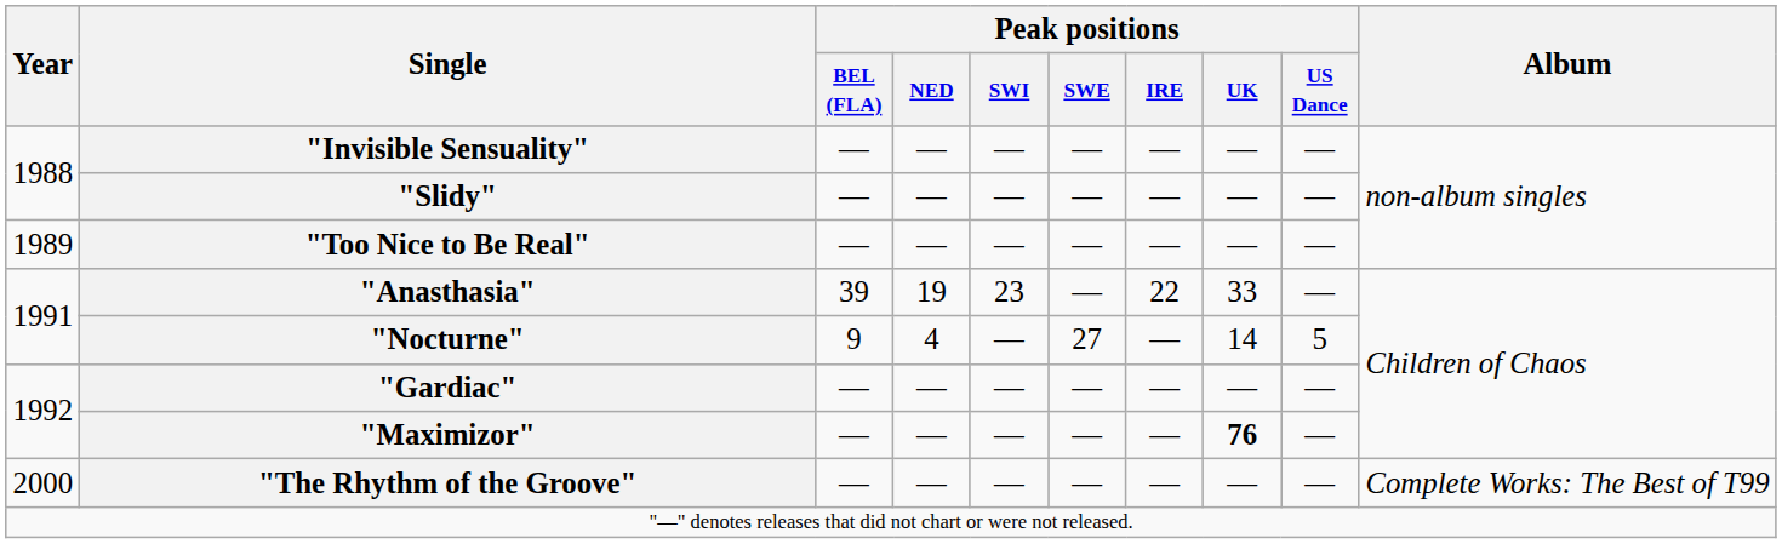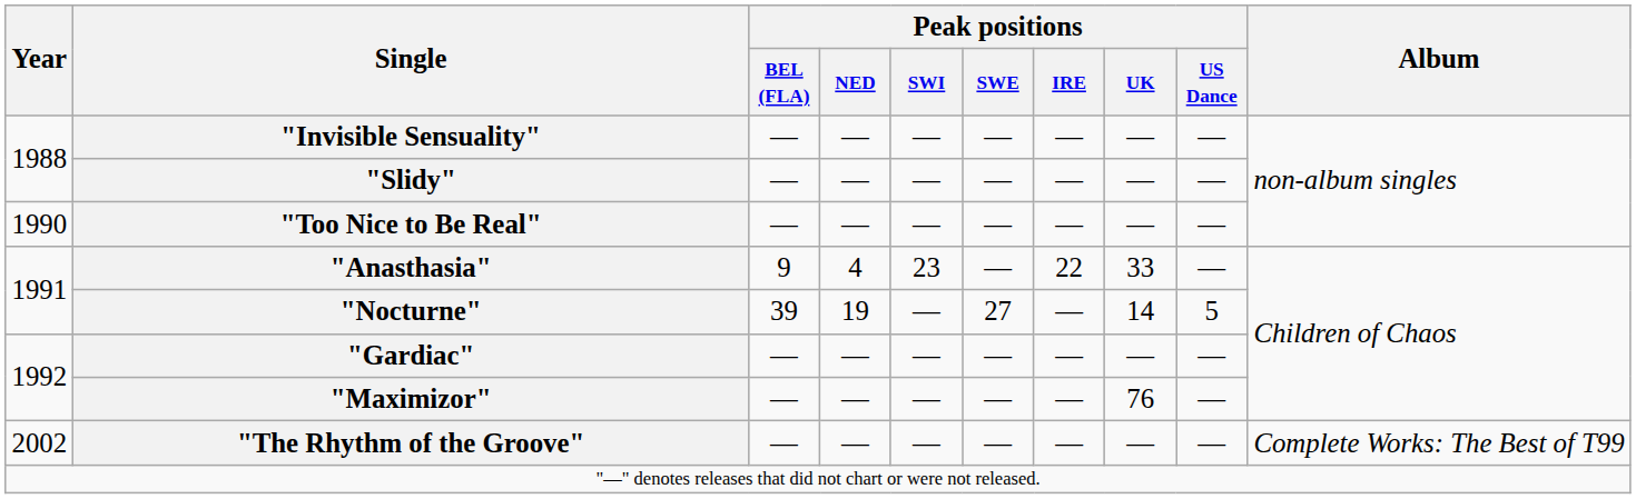"Too Nice to Be Real" | Year: 1989 -> 1990
"Anasthasia" | Peak positions / BEL (FLA): 39 -> 9
"Anasthasia" | Peak positions / NED: 19 -> 4
"Nocturne" | Peak positions / BEL (FLA): 9 -> 39
"Nocturne" | Peak positions / NED: 4 -> 19
"Maximizor" | Peak positions / UK: bold -> normal
"The Rhythm of the Groove" | Year: 2000 -> 2002
